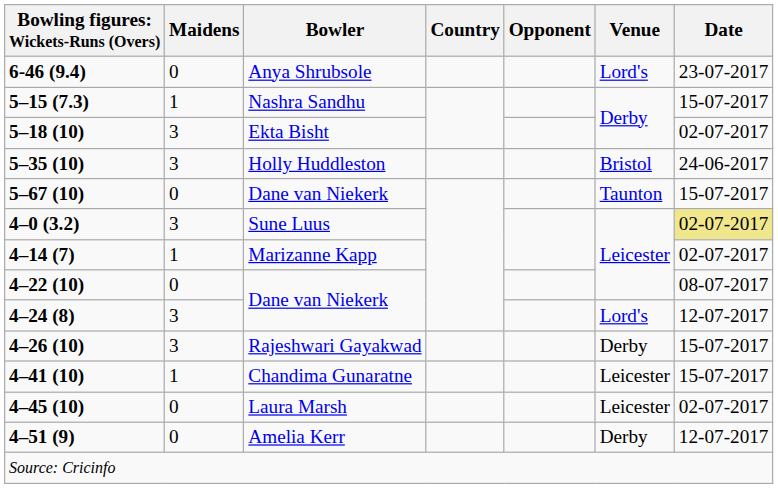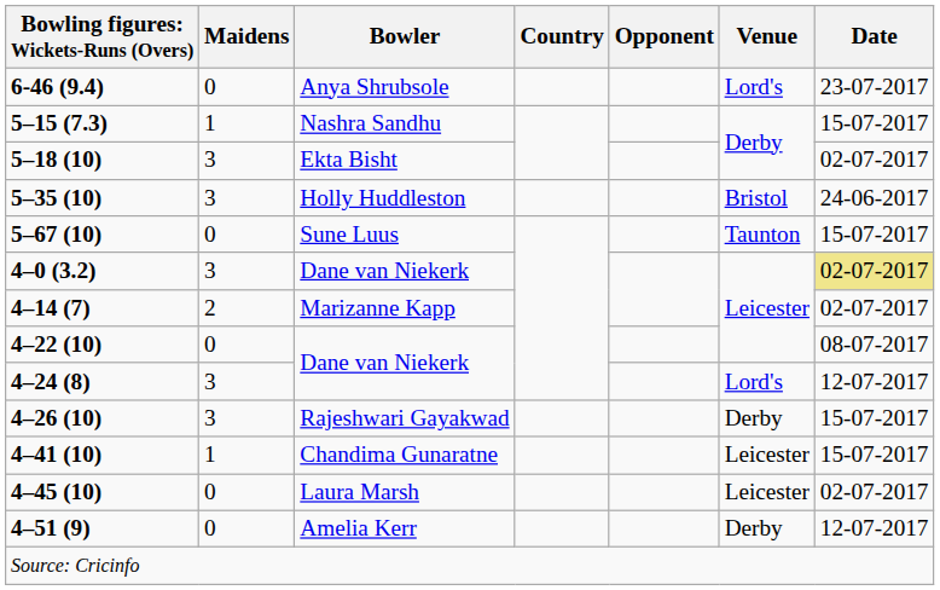5–67 (10) | Bowler: Dane van Niekerk -> Sune Luus
4–0 (3.2) | Bowler: Sune Luus -> Dane van Niekerk
4–14 (7) | Maidens: 1 -> 2
